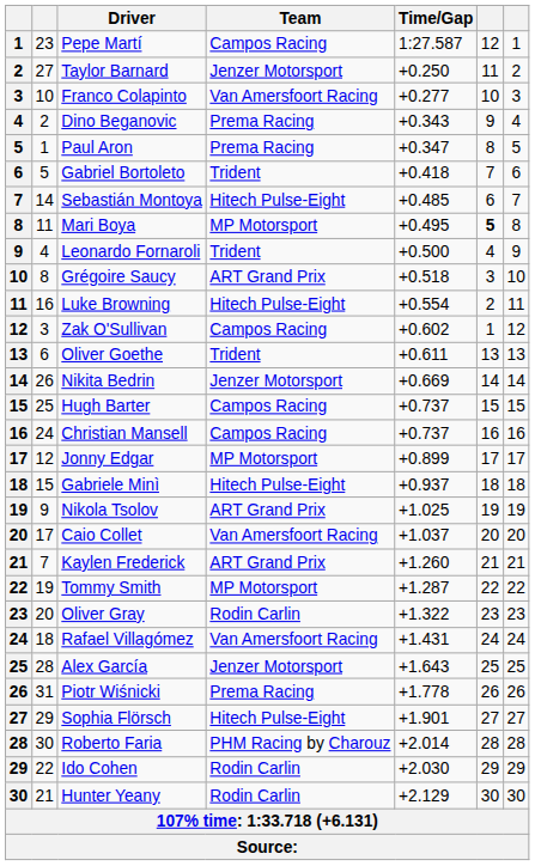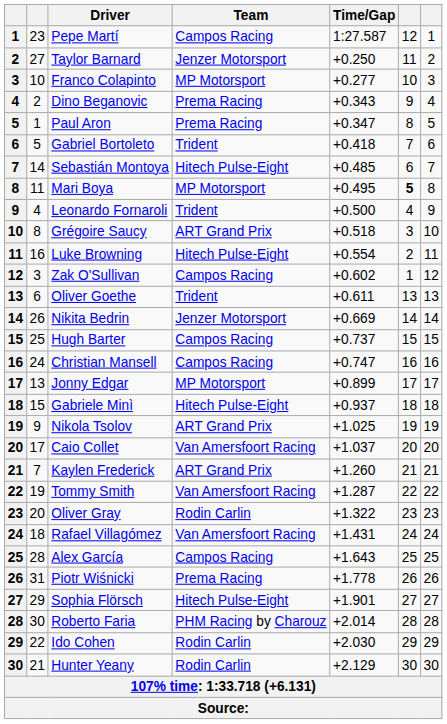Franco Colapinto | Team: Van Amersfoort Racing -> MP Motorsport
Christian Mansell | Time/Gap: +0.737 -> +0.747
Jonny Edgar | column 2: 12 -> 13
Tommy Smith | Team: MP Motorsport -> Van Amersfoort Racing
Alex García | Team: Jenzer Motorsport -> Campos Racing
